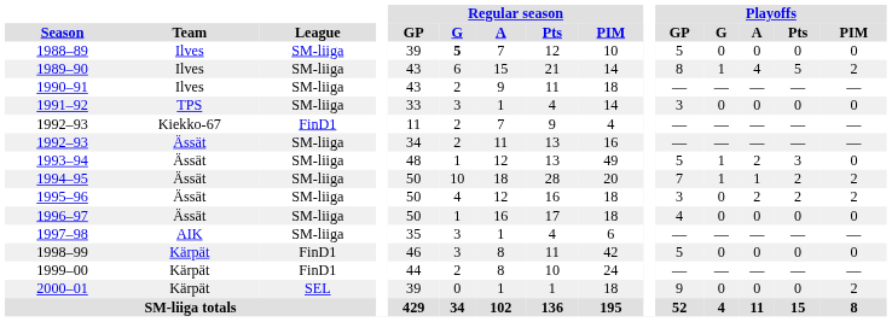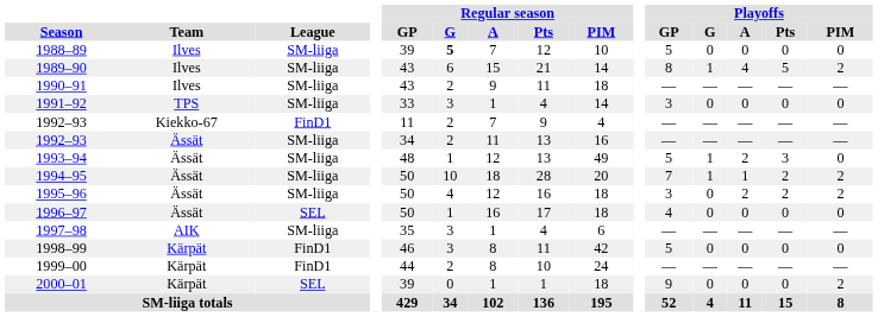1996–97 | League: SM-liiga -> SEL
